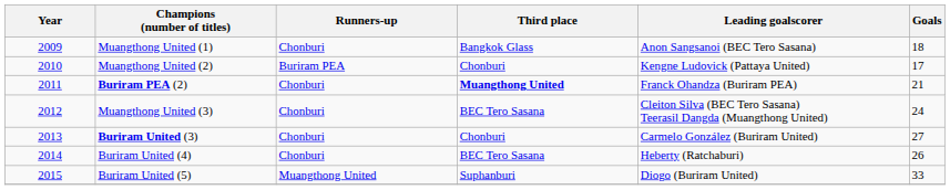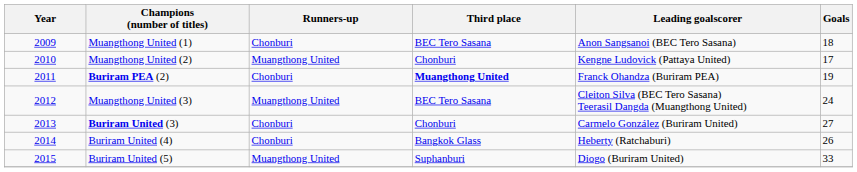Muangthong United (1) | Third place: Bangkok Glass -> BEC Tero Sasana
Muangthong United (2) | Runners-up: Buriram PEA -> Muangthong United
Buriram PEA (2) | Goals: 21 -> 19
Muangthong United (3) | Runners-up: Chonburi -> Muangthong United
Buriram United (4) | Third place: BEC Tero Sasana -> Bangkok Glass
